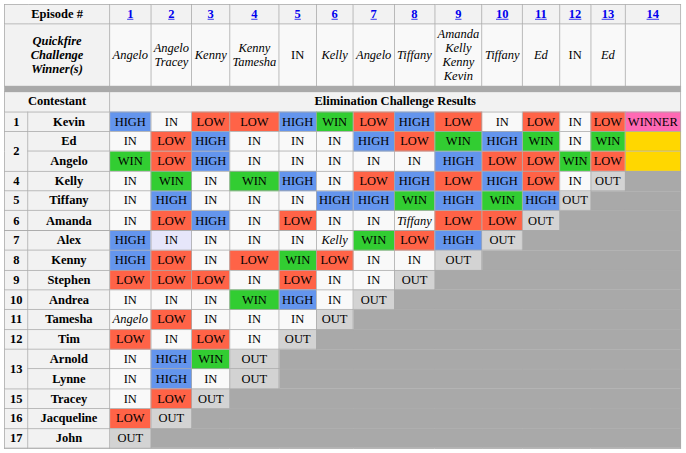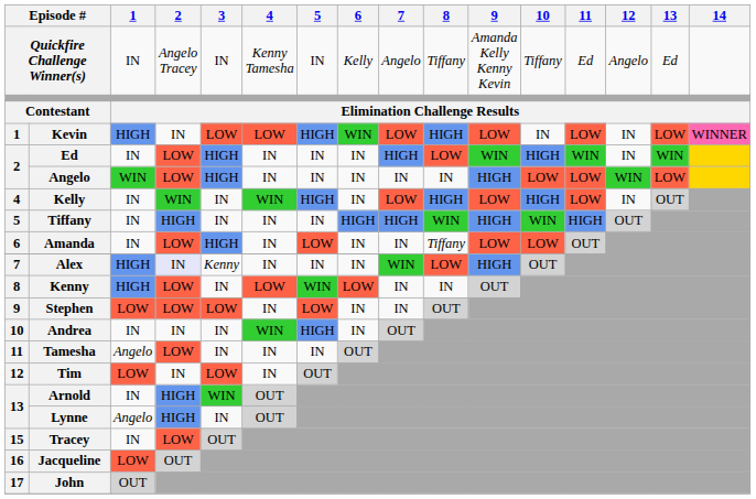Quickfire Challenge Winner(s) | 1: Angelo -> IN
Quickfire Challenge Winner(s) | 3: Kenny -> IN
Quickfire Challenge Winner(s) | 12: IN -> Angelo
Alex | 3: IN -> Kenny
Alex | 6: Kelly -> IN
Lynne | 1: IN -> Angelo
